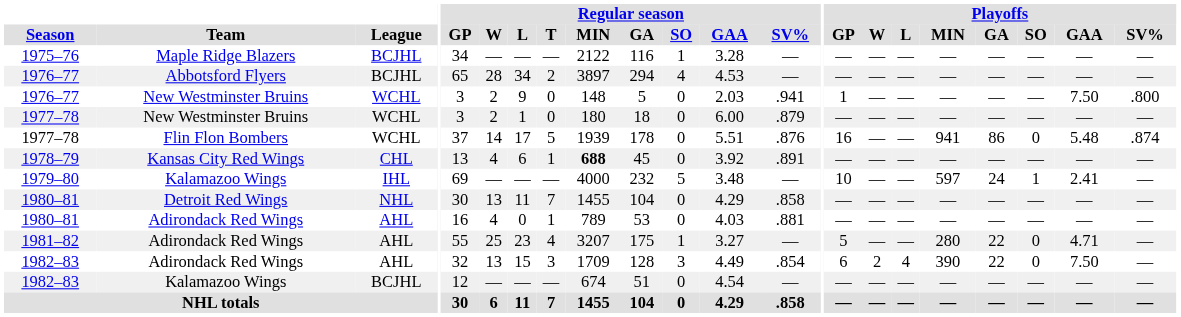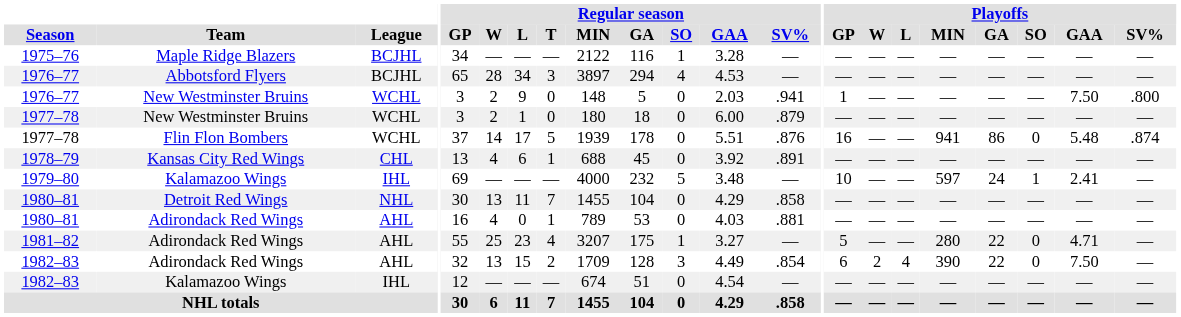1976–77 / Abbotsford Flyers | Regular season / T: 2 -> 3
1978–79 | Regular season / MIN: bold -> normal
1982–83 / Adirondack Red Wings | Regular season / T: 3 -> 2
1982–83 / Kalamazoo Wings | League: BCJHL -> IHL
